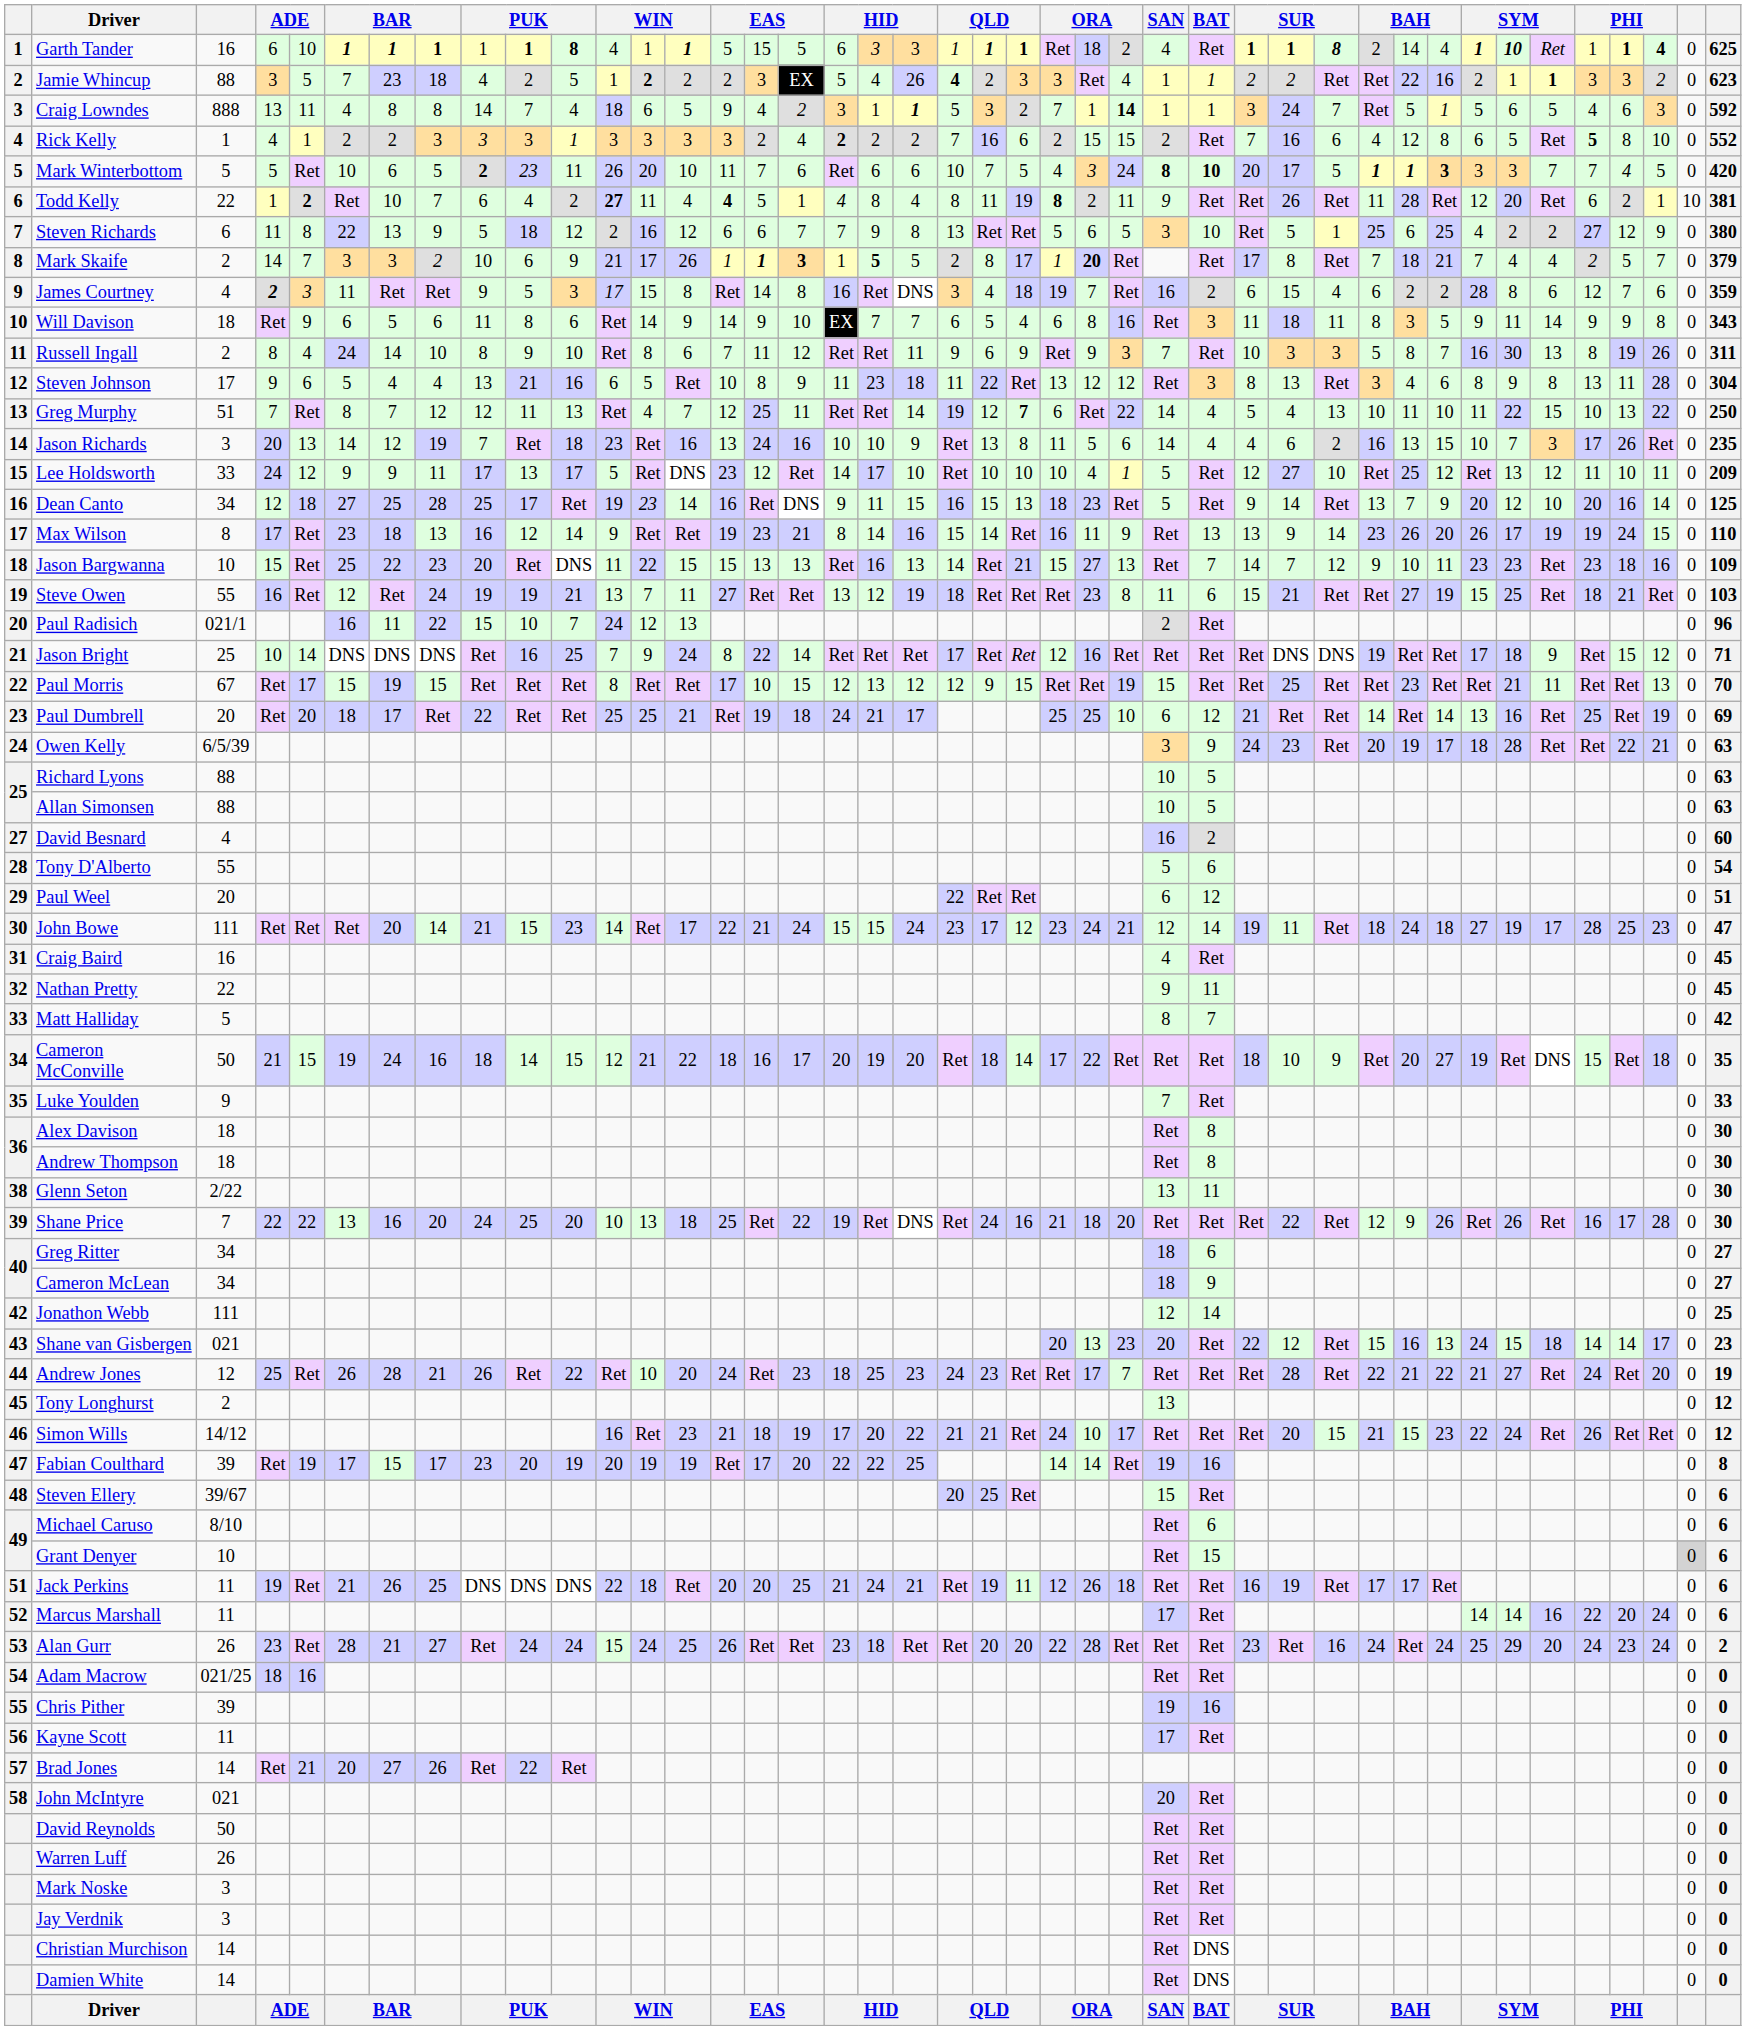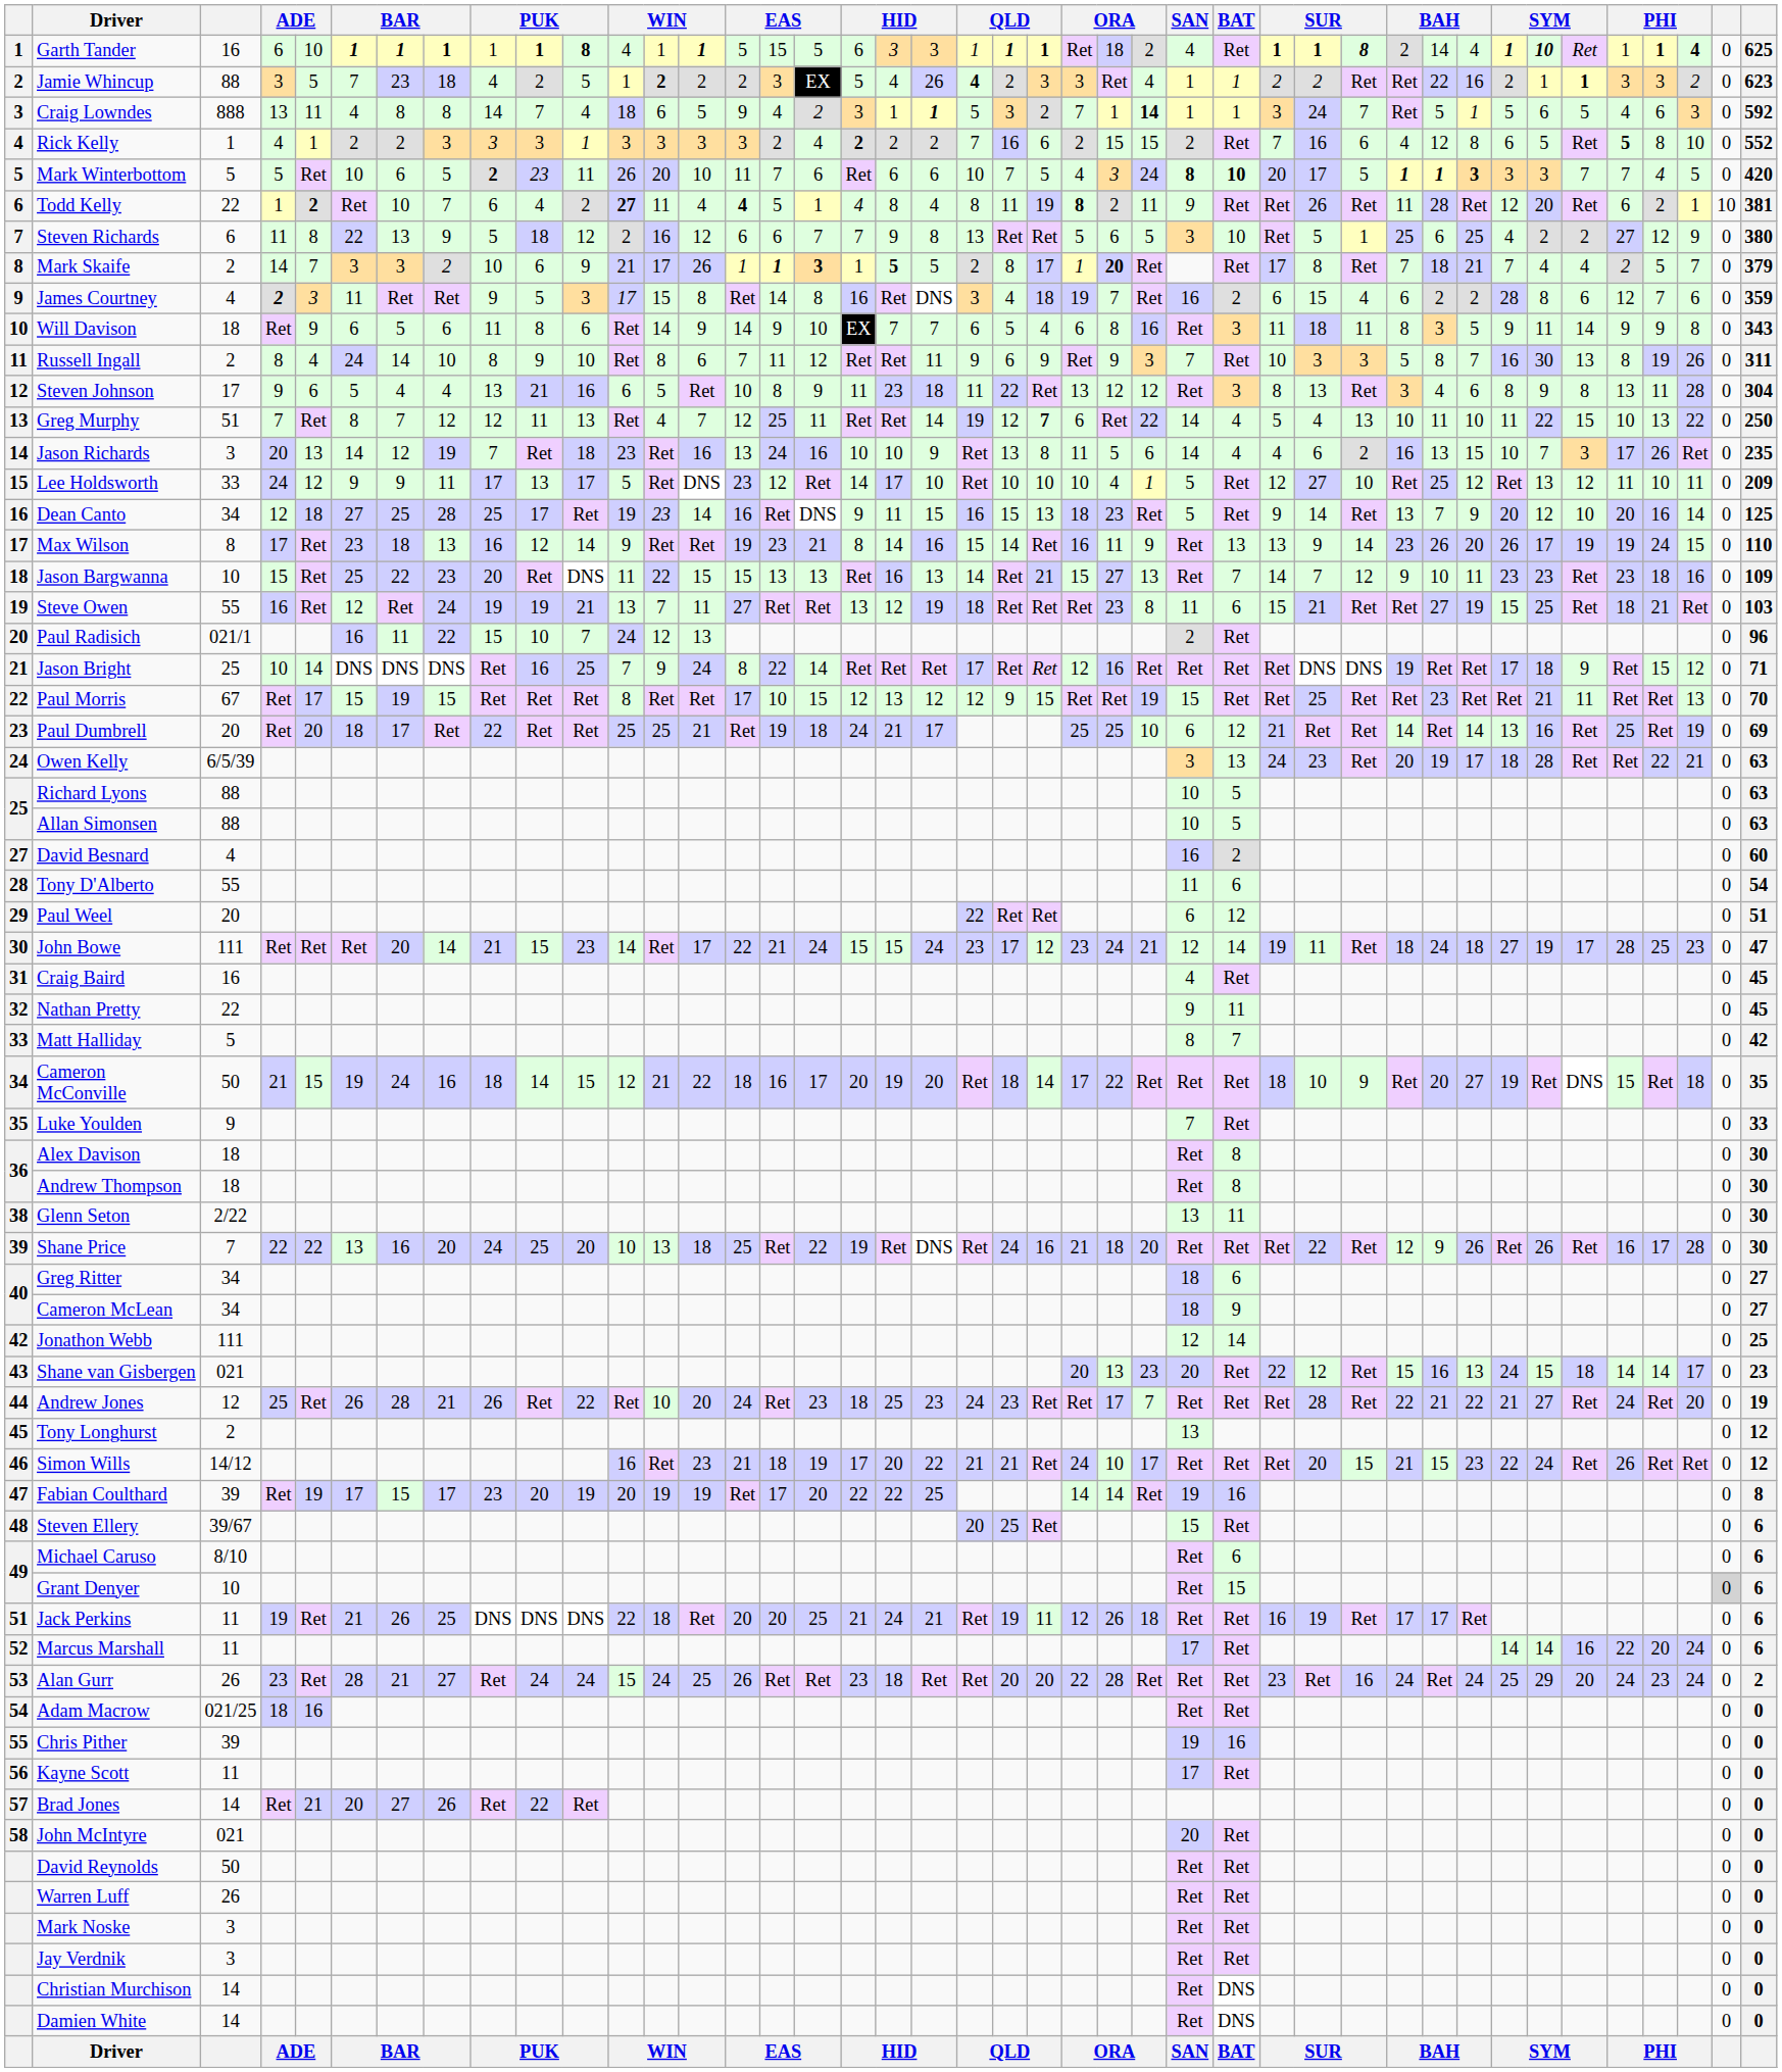Owen Kelly | BAT: 9 -> 13
Tony D'Alberto | SAN: 5 -> 11
